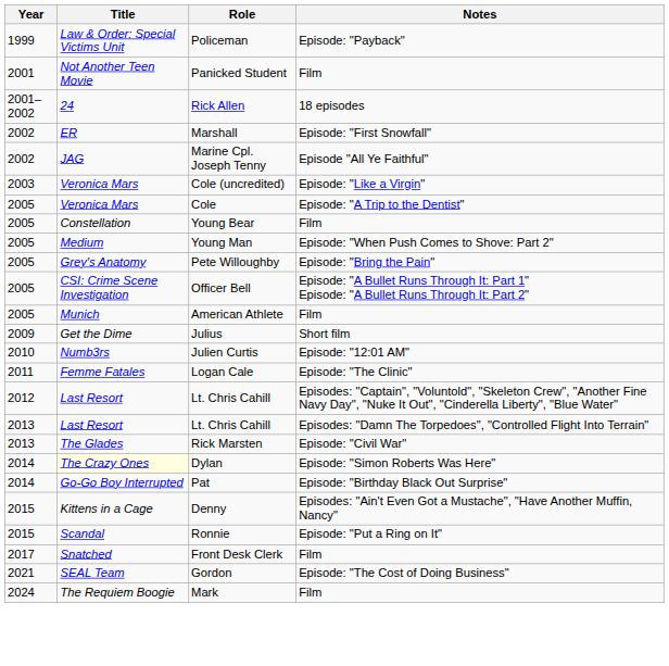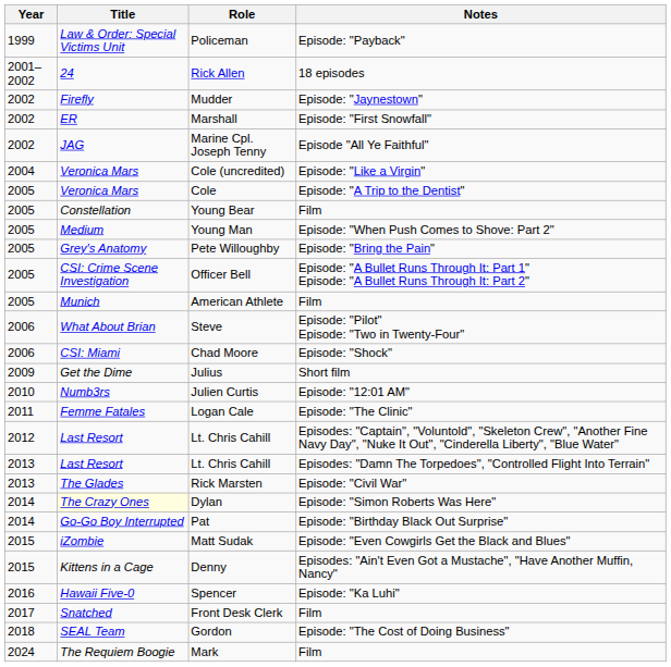- row: 2001 | Not Another Teen Movie | Panicked Student | Film
+ row: 2002 | Firefly | Mudder | Episode: "Jaynestown"
Cole (uncredited) | Year: 2003 -> 2004
+ row: 2006 | What About Brian | Steve | Episode: "Pilot" Episode: "Two in Twenty-Four"
+ row: 2006 | CSI: Miami | Chad Moore | Episode: "Shock"
+ row: 2015 | iZombie | Matt Sudak | Episode: "Even Cowgirls Get the Black and Blues"
- row: 2015 | Scandal | Ronnie | Episode: "Put a Ring on It"
+ row: 2016 | Hawaii Five-0 | Spencer | Episode: "Ka Luhi"
Gordon | Year: 2021 -> 2018
